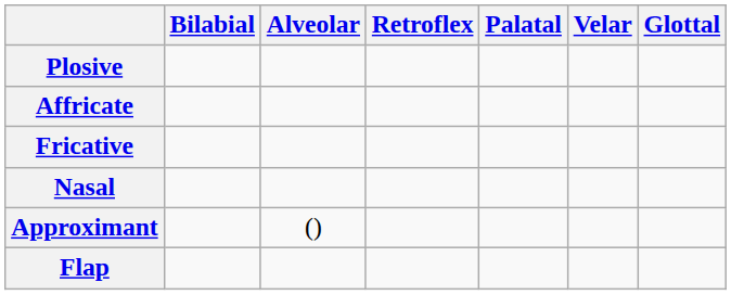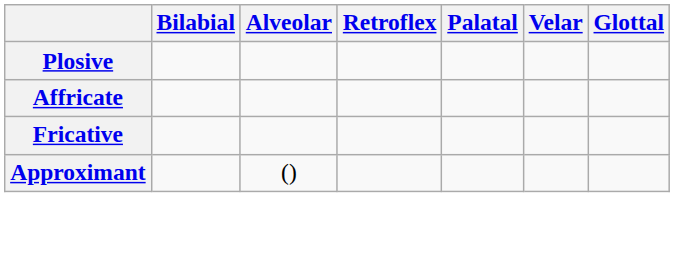- row: Nasal
- row: Flap
